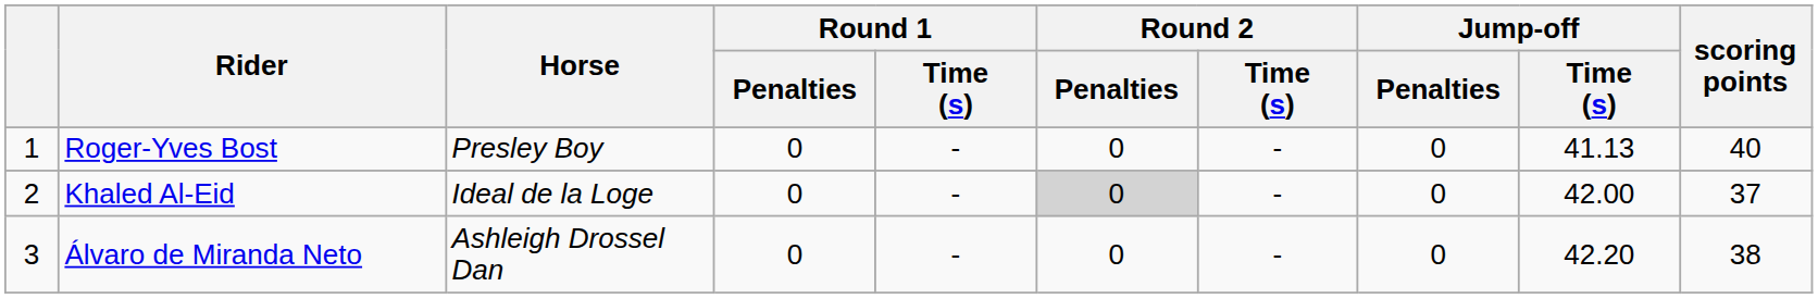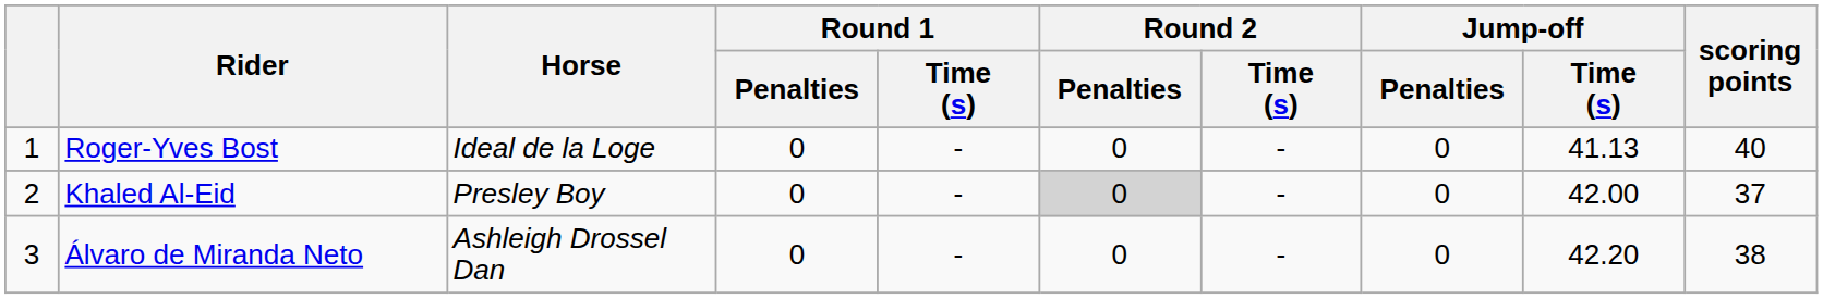Roger-Yves Bost | Horse: Presley Boy -> Ideal de la Loge
Khaled Al-Eid | Horse: Ideal de la Loge -> Presley Boy
